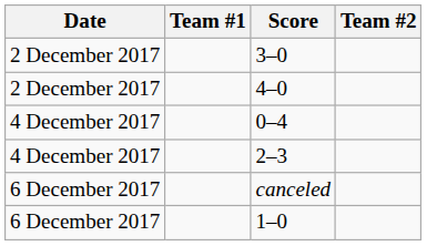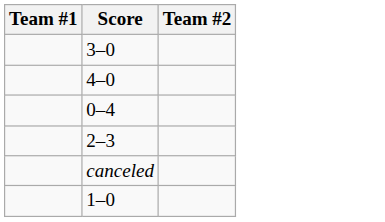- column: Date | 2 December 2017 | 2 December 2017 | 4 December 2017 | 4 December 2017 | 6 December 2017 | 6 December 2017
